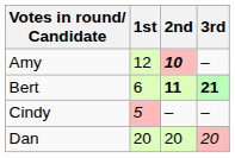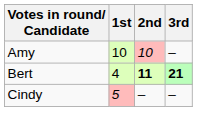Amy | 1st: 12 -> 10
Amy | 2nd: bold -> normal
Bert | 1st: 6 -> 4
- row: Dan | 20 | 20 | 20
